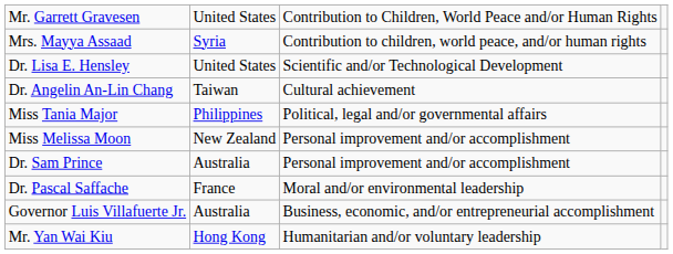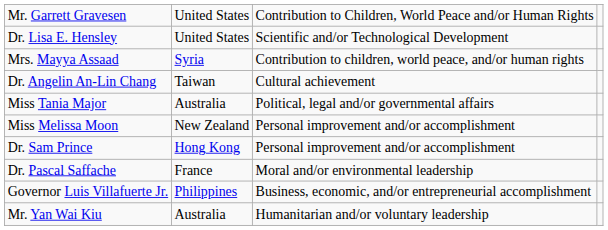rows swapped: Dr. Lisa E. Hensley <-> Mrs. Mayya Assaad
Miss Tania Major | column 2: Philippines -> Australia
Dr. Sam Prince | column 2: Australia -> Hong Kong
Governor Luis Villafuerte Jr. | column 2: Australia -> Philippines
Mr. Yan Wai Kiu | column 2: Hong Kong -> Australia
